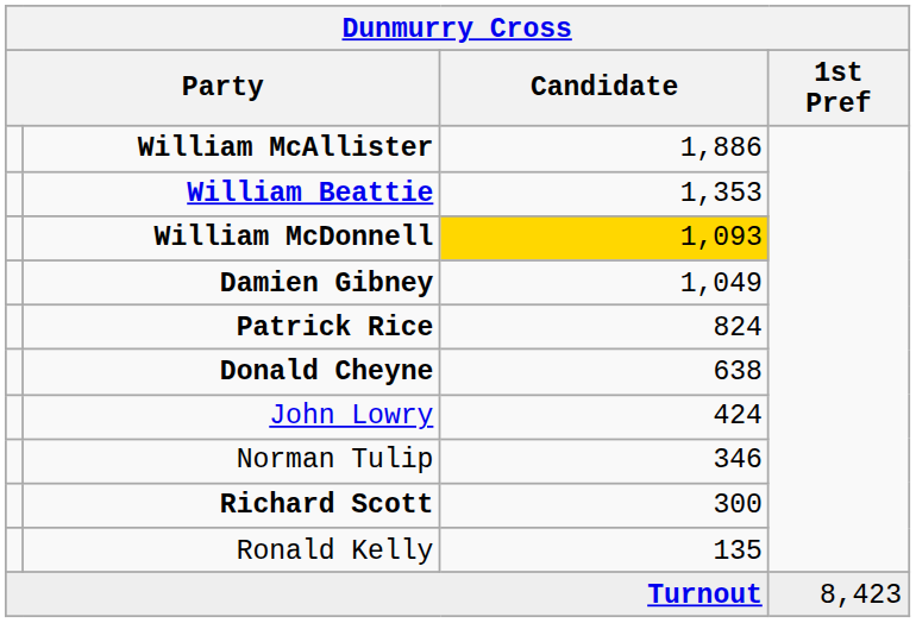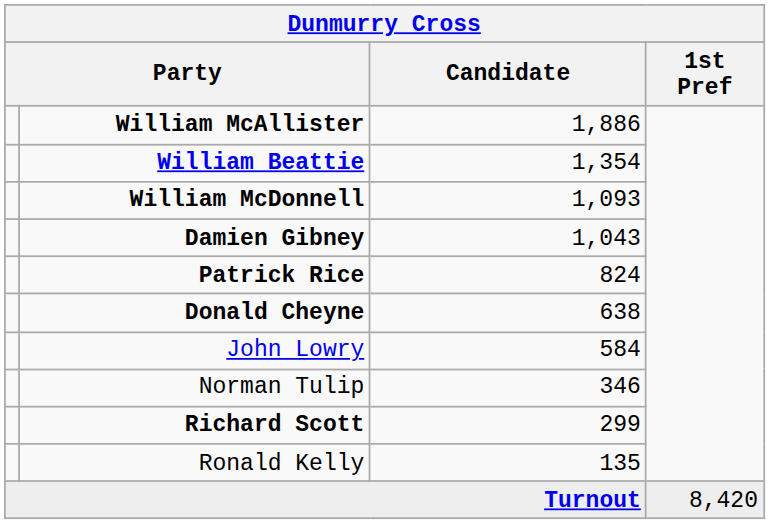William Beattie | Candidate: 1,353 -> 1,354
William McDonnell | Candidate: gold background -> no background
Damien Gibney | Candidate: 1,049 -> 1,043
John Lowry | Candidate: 424 -> 584
Richard Scott | Candidate: 300 -> 299
Turnout | 1st Pref: 8,423 -> 8,420
